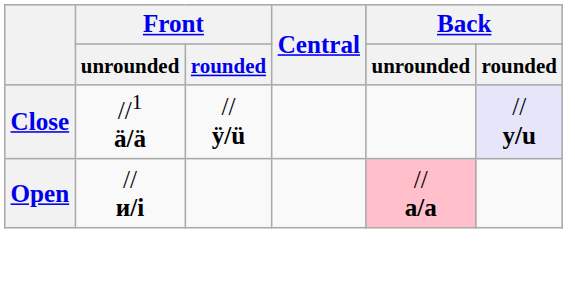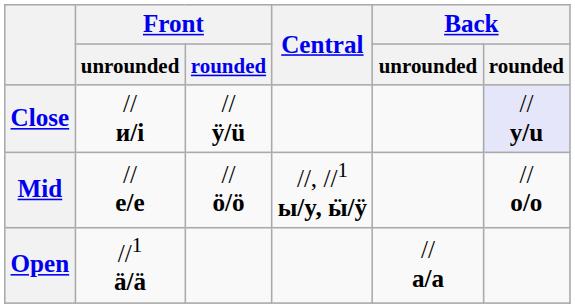Close | Front / unrounded: //1 ӓ/ä -> // и/i
+ row: Mid | // е/e | // ӧ/ö | //, //1 ы/y, ӹ/ÿ | // о/o
Open | Front / unrounded: // и/i -> //1 ӓ/ä
Open | Back / unrounded: pink background -> no background
